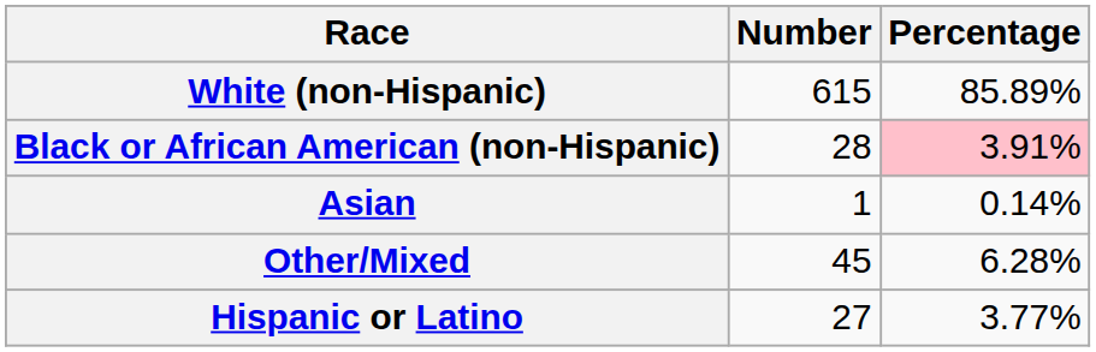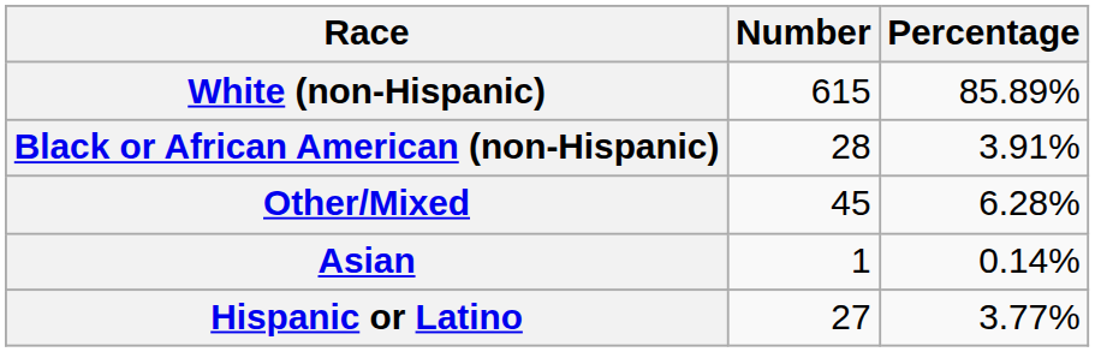Black or African American (non-Hispanic) | Percentage: pink background -> no background
rows swapped: Asian <-> Other/Mixed
